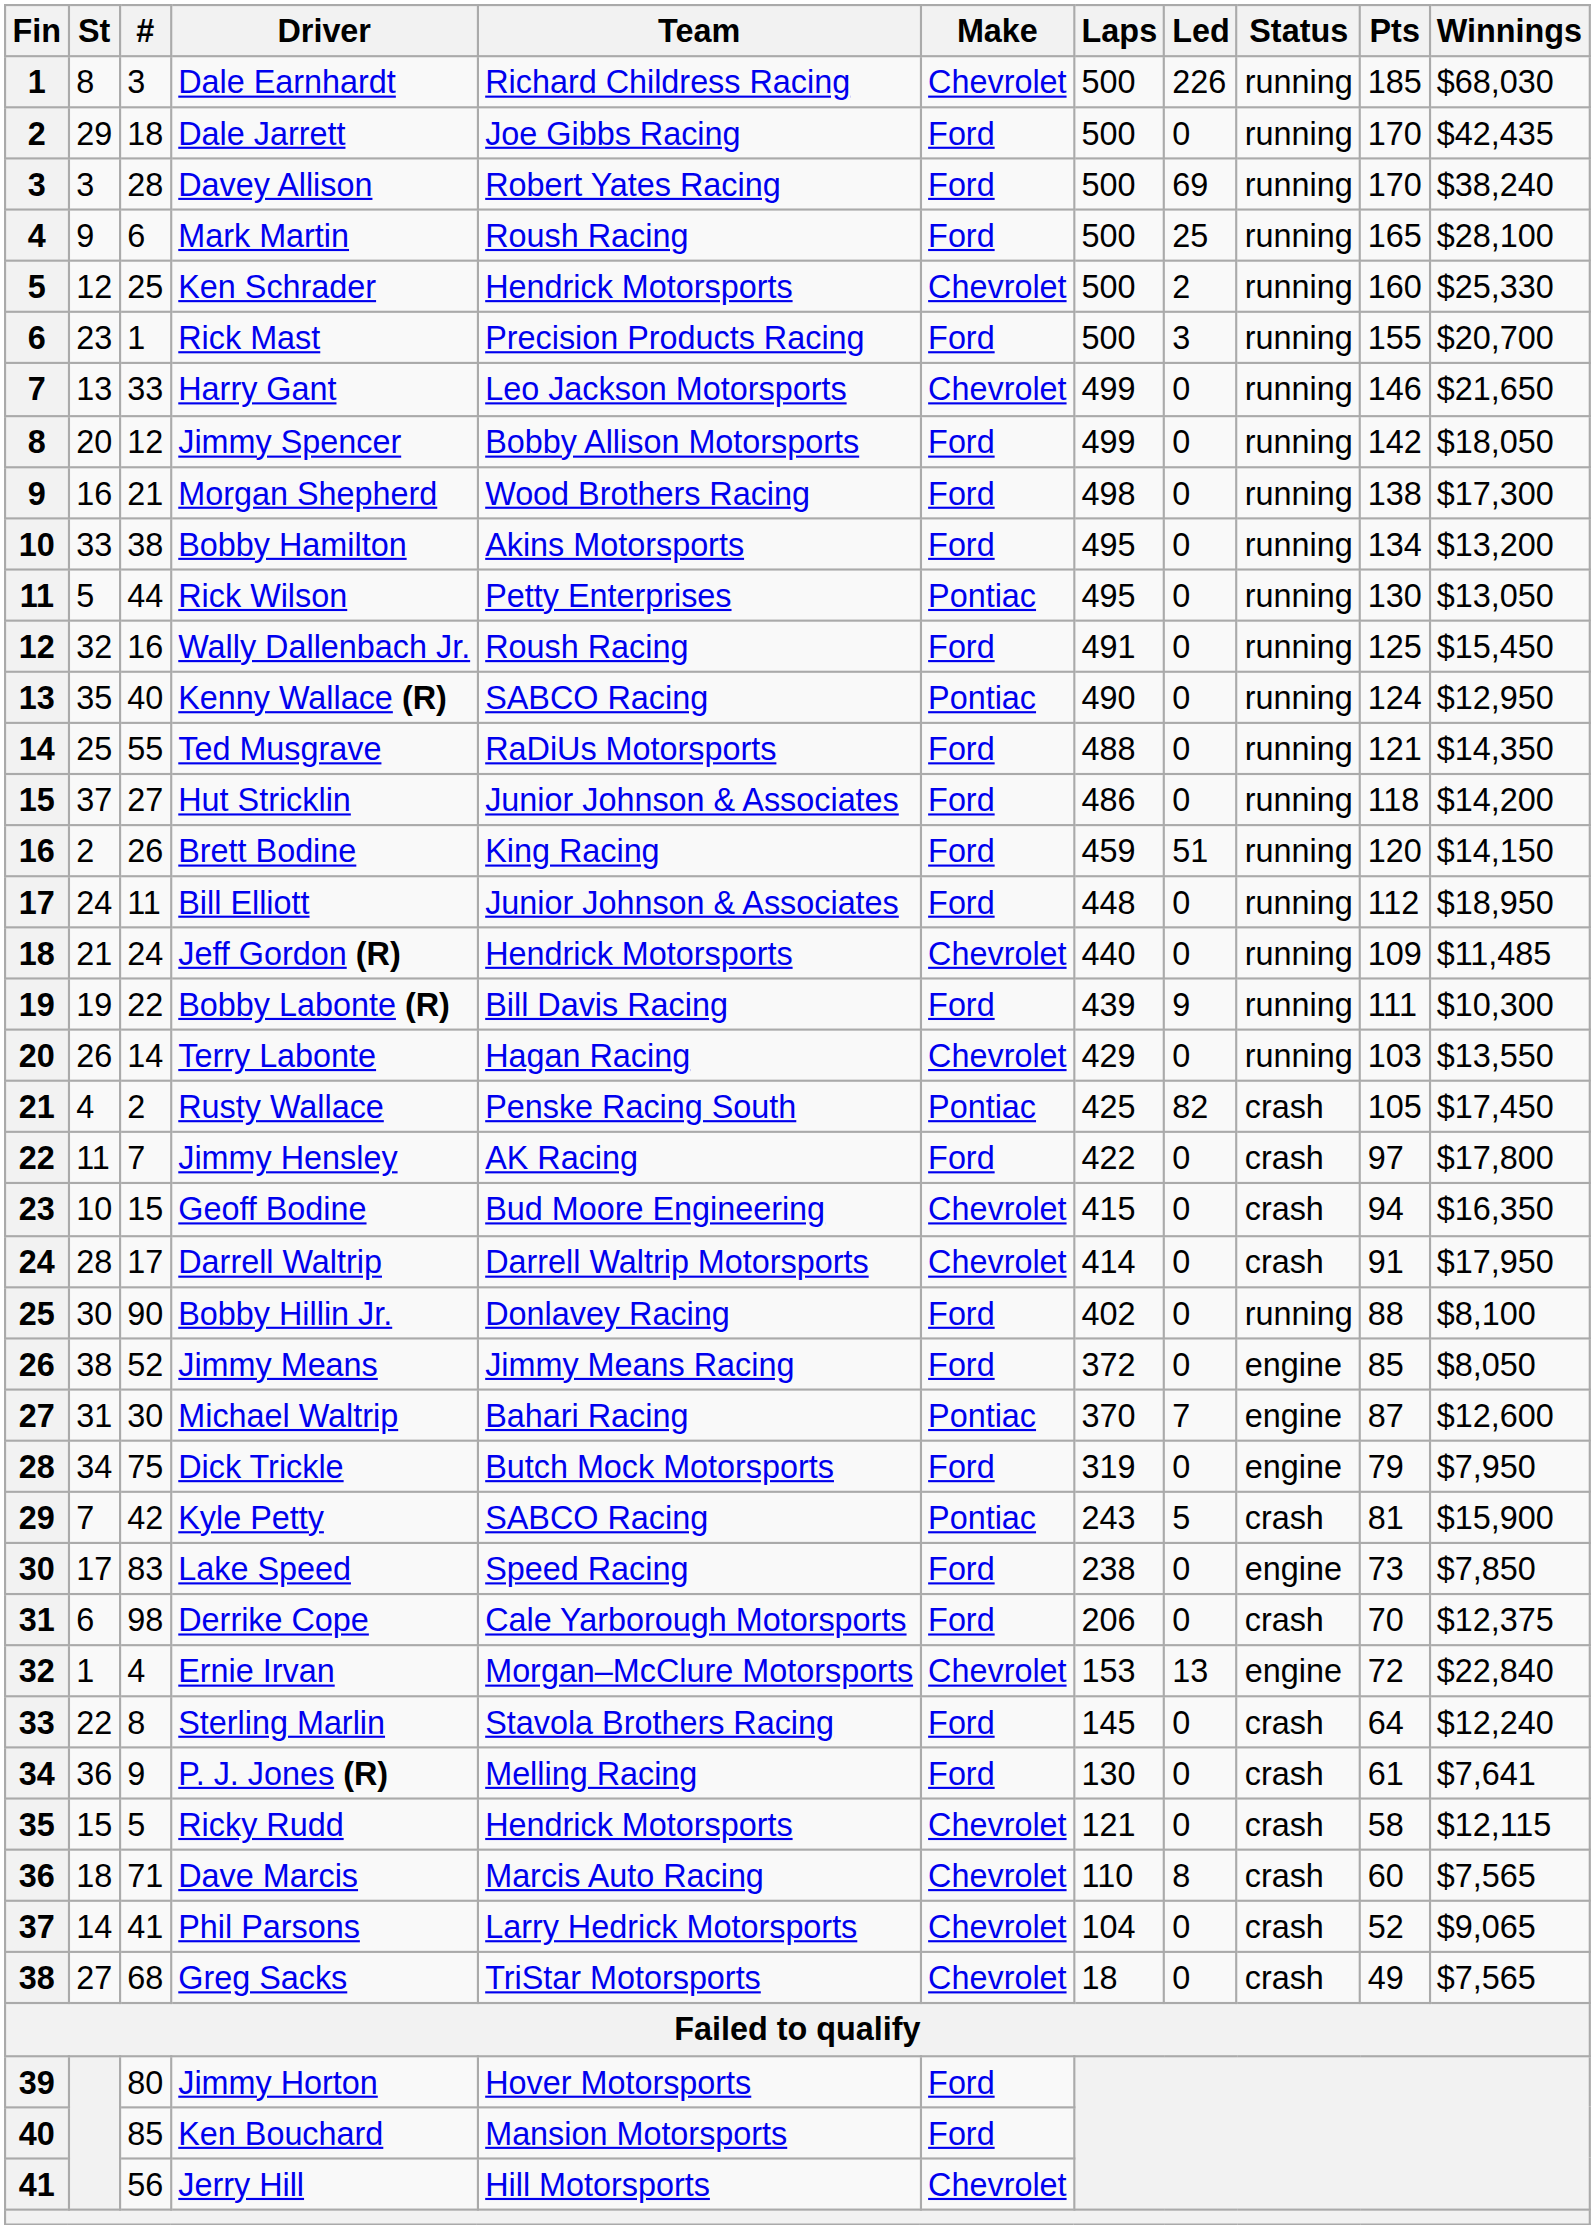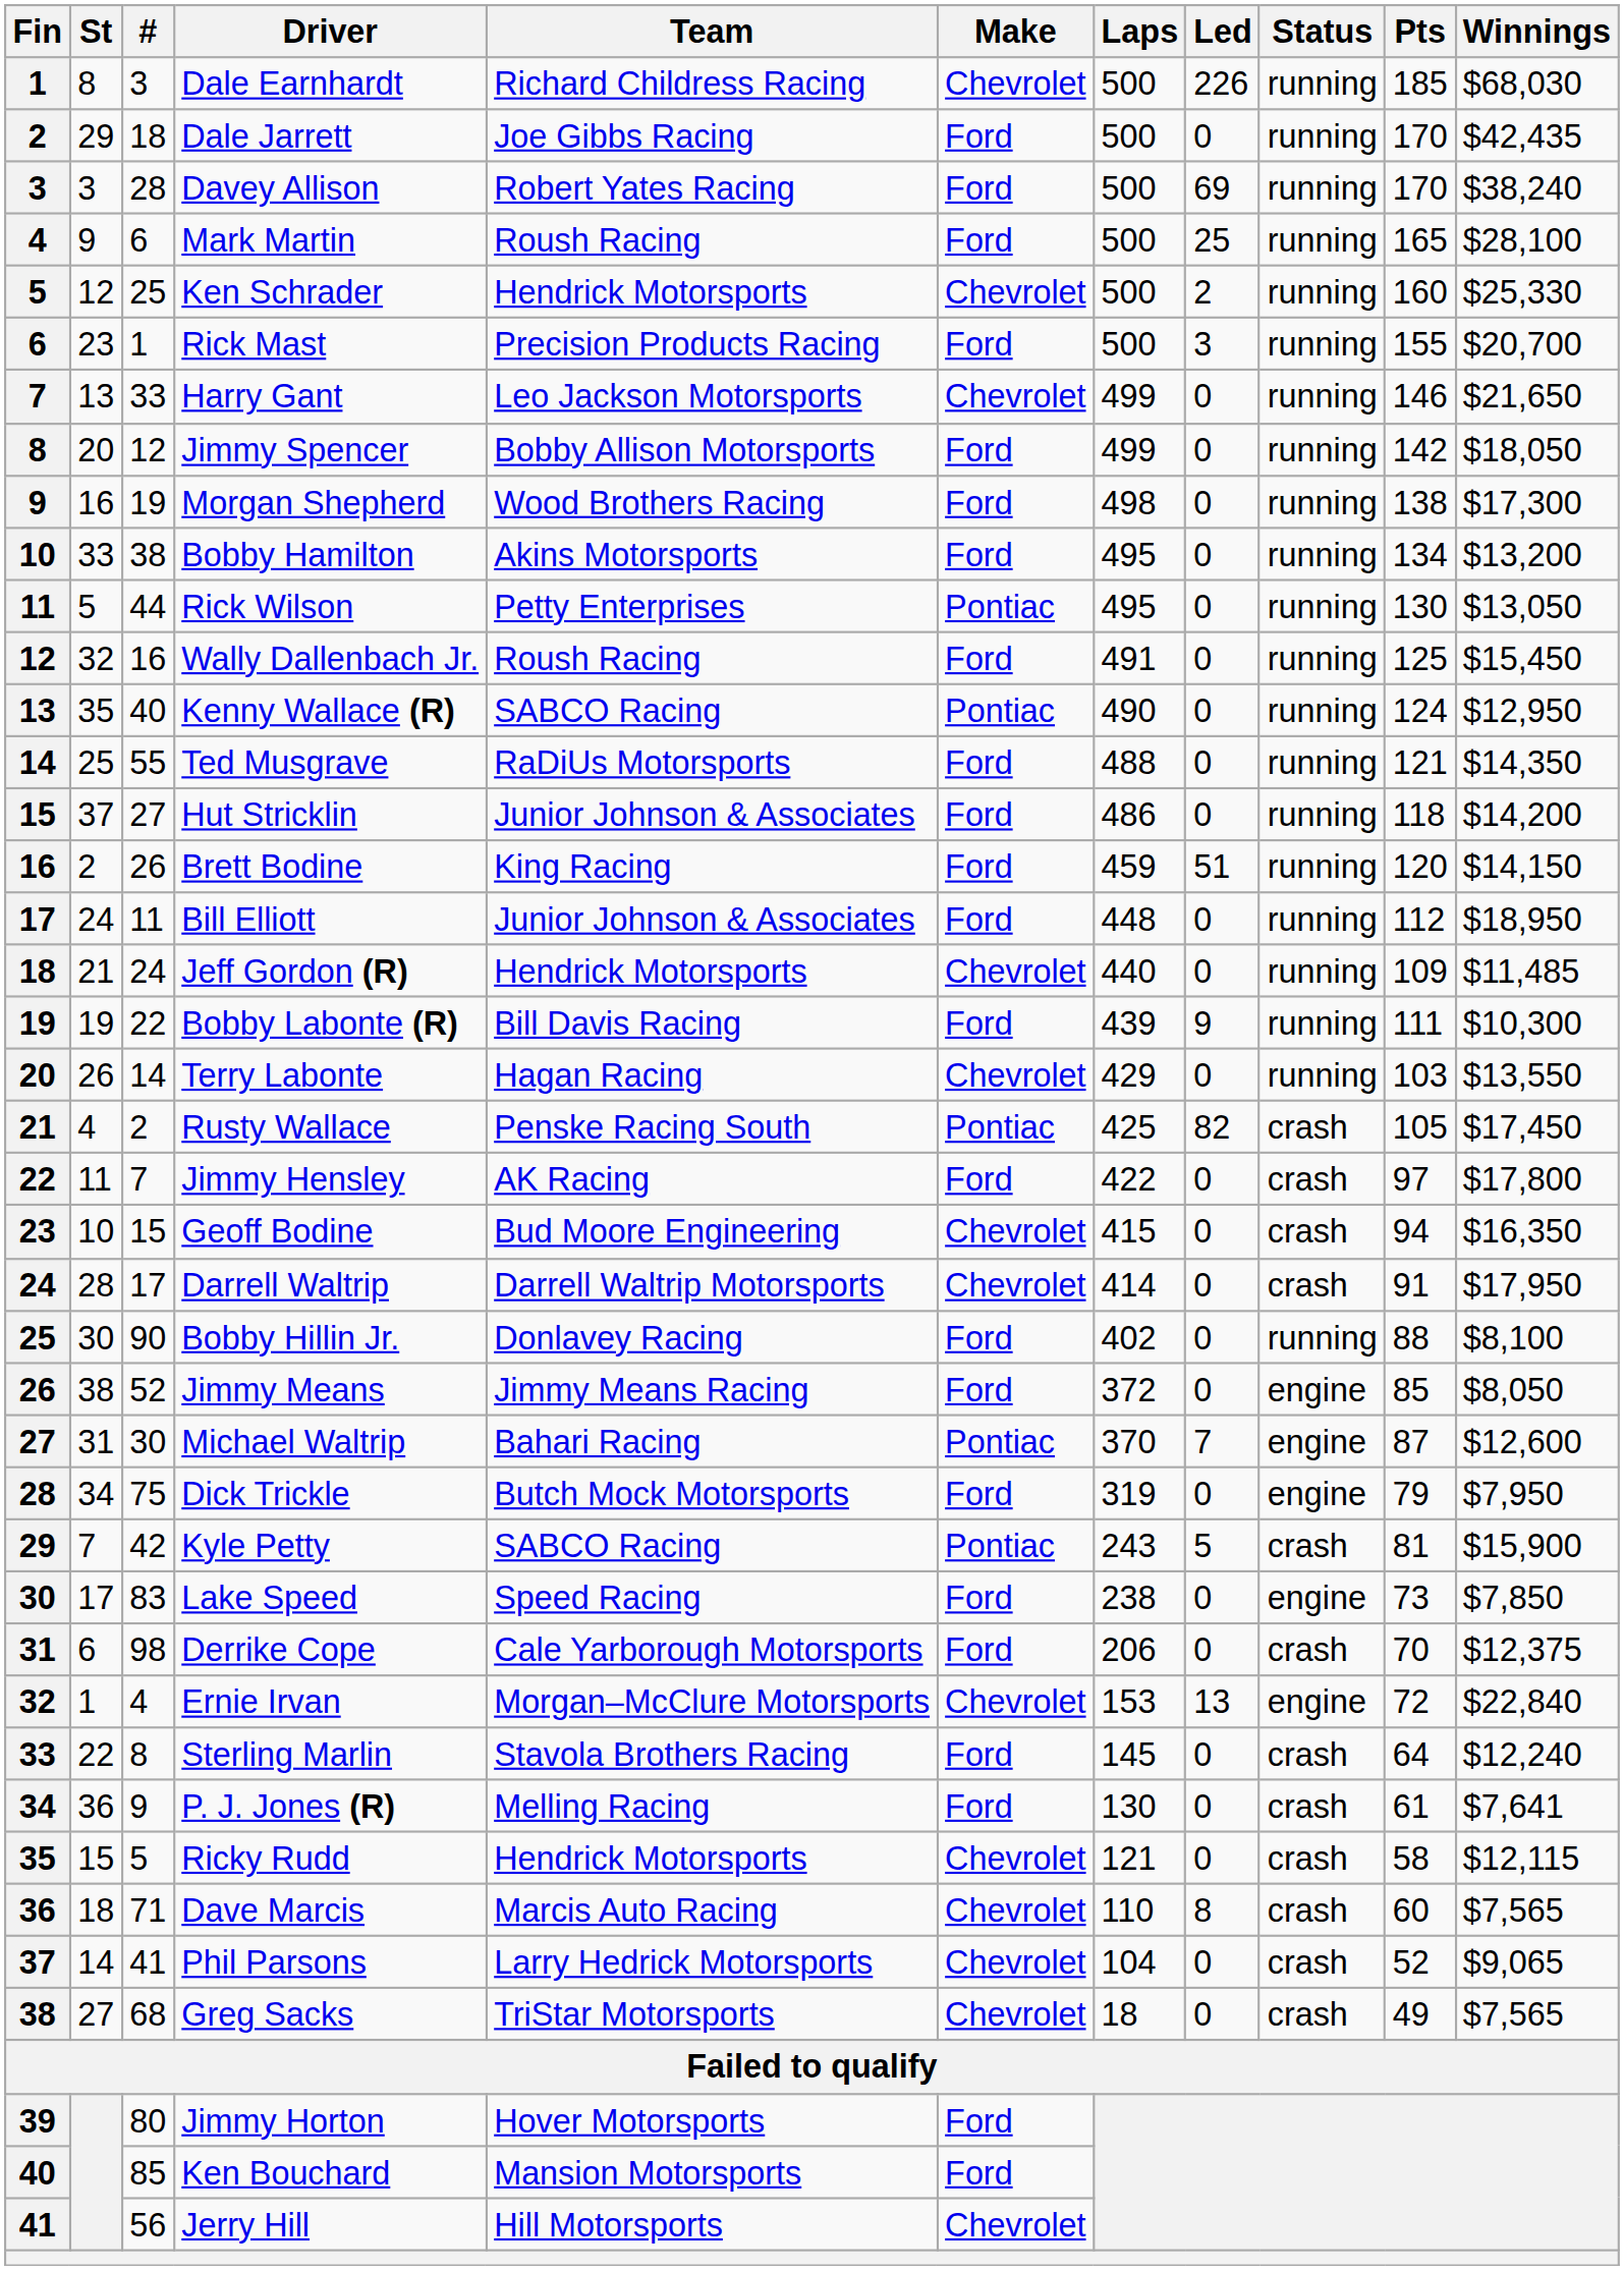Morgan Shepherd | #: 21 -> 19
